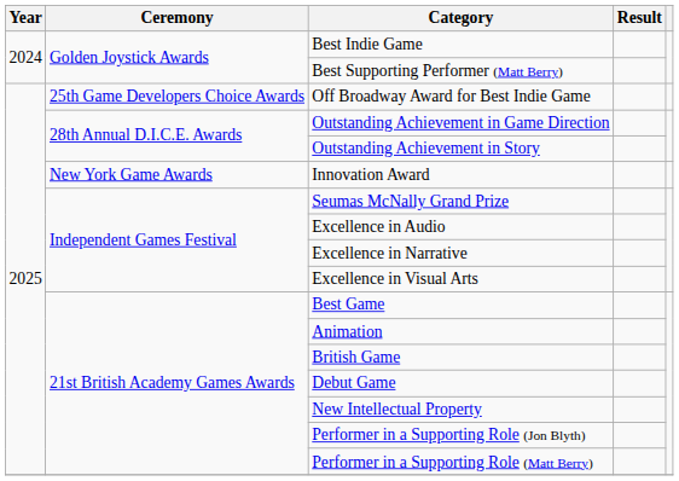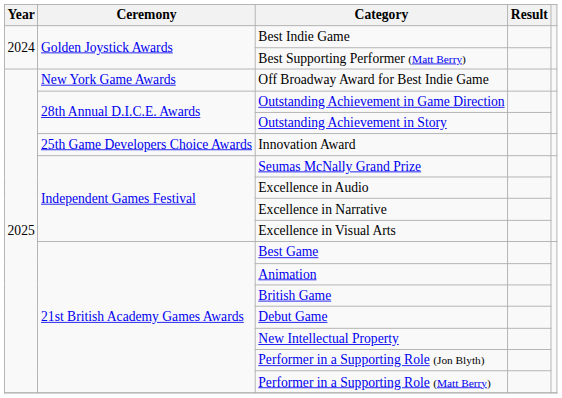Off Broadway Award for Best Indie Game | Ceremony: 25th Game Developers Choice Awards -> New York Game Awards
Innovation Award | Ceremony: New York Game Awards -> 25th Game Developers Choice Awards
